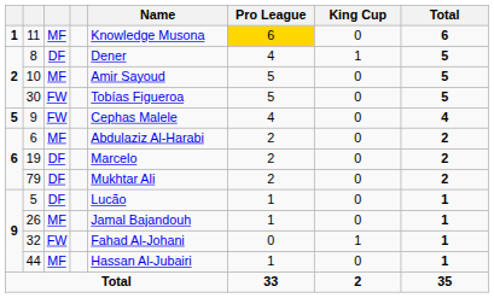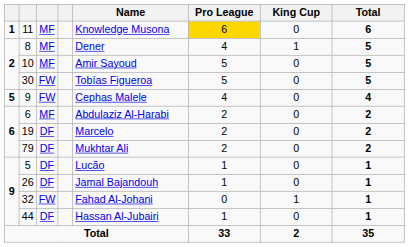8 | column 3: DF -> MF
26 | column 3: MF -> DF
44 | column 3: MF -> DF
